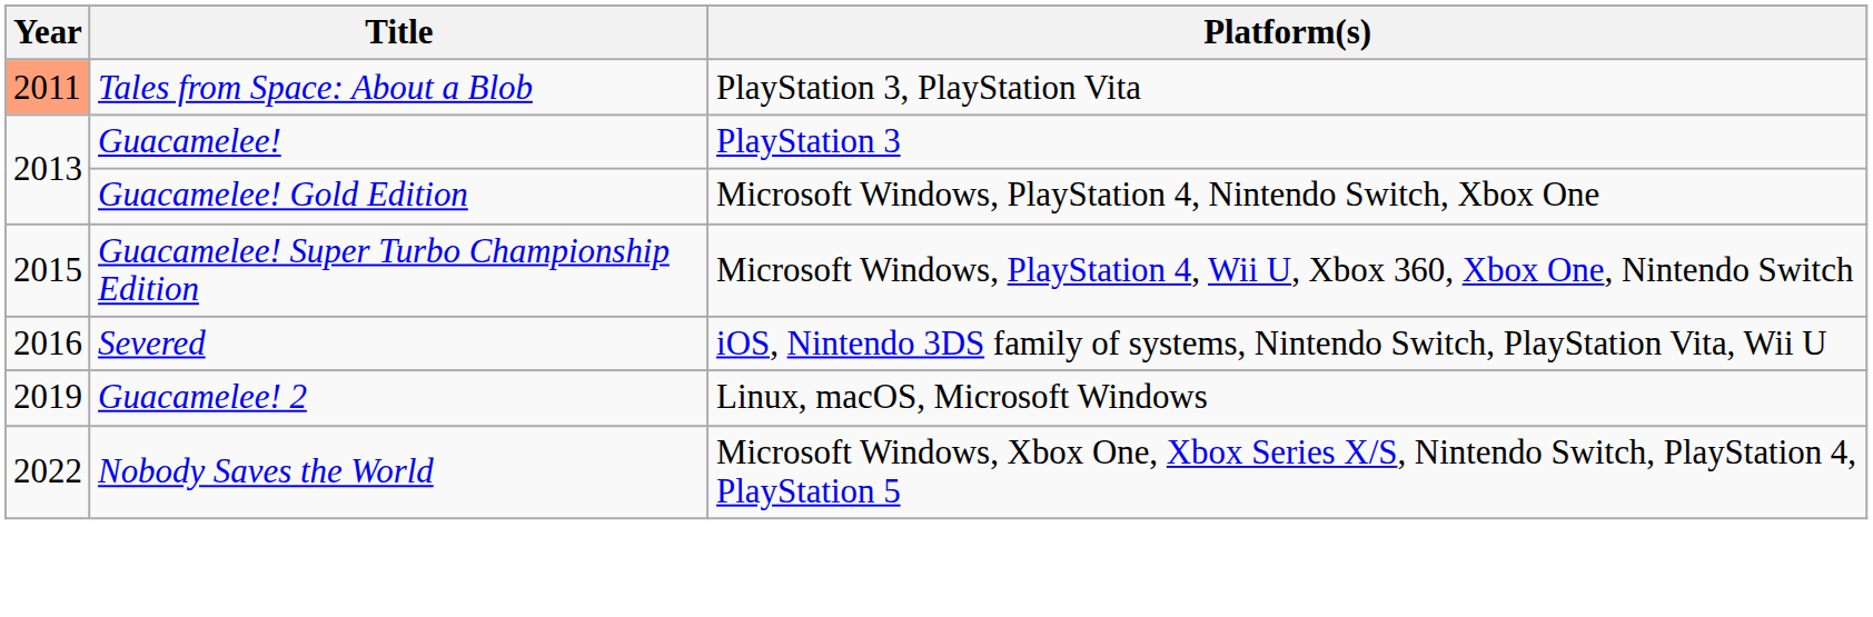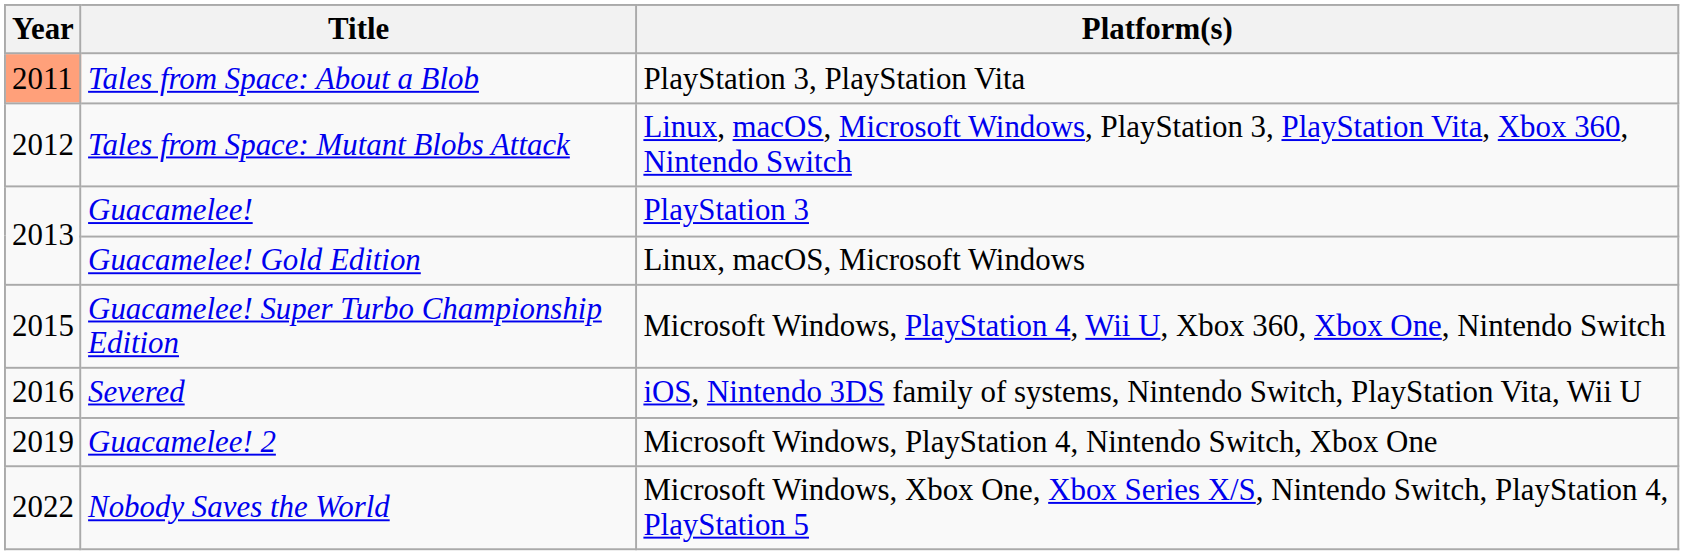+ row: 2012 | Tales from Space: Mutant Blobs Attack | Linux, macOS, Microsoft Windows, PlayStation 3, PlayStation Vita, Xbox 360, Nintendo Switch
Guacamelee! Gold Edition | Platform(s): Microsoft Windows, PlayStation 4, Nintendo Switch, Xbox One -> Linux, macOS, Microsoft Windows
Guacamelee! 2 | Platform(s): Linux, macOS, Microsoft Windows -> Microsoft Windows, PlayStation 4, Nintendo Switch, Xbox One
